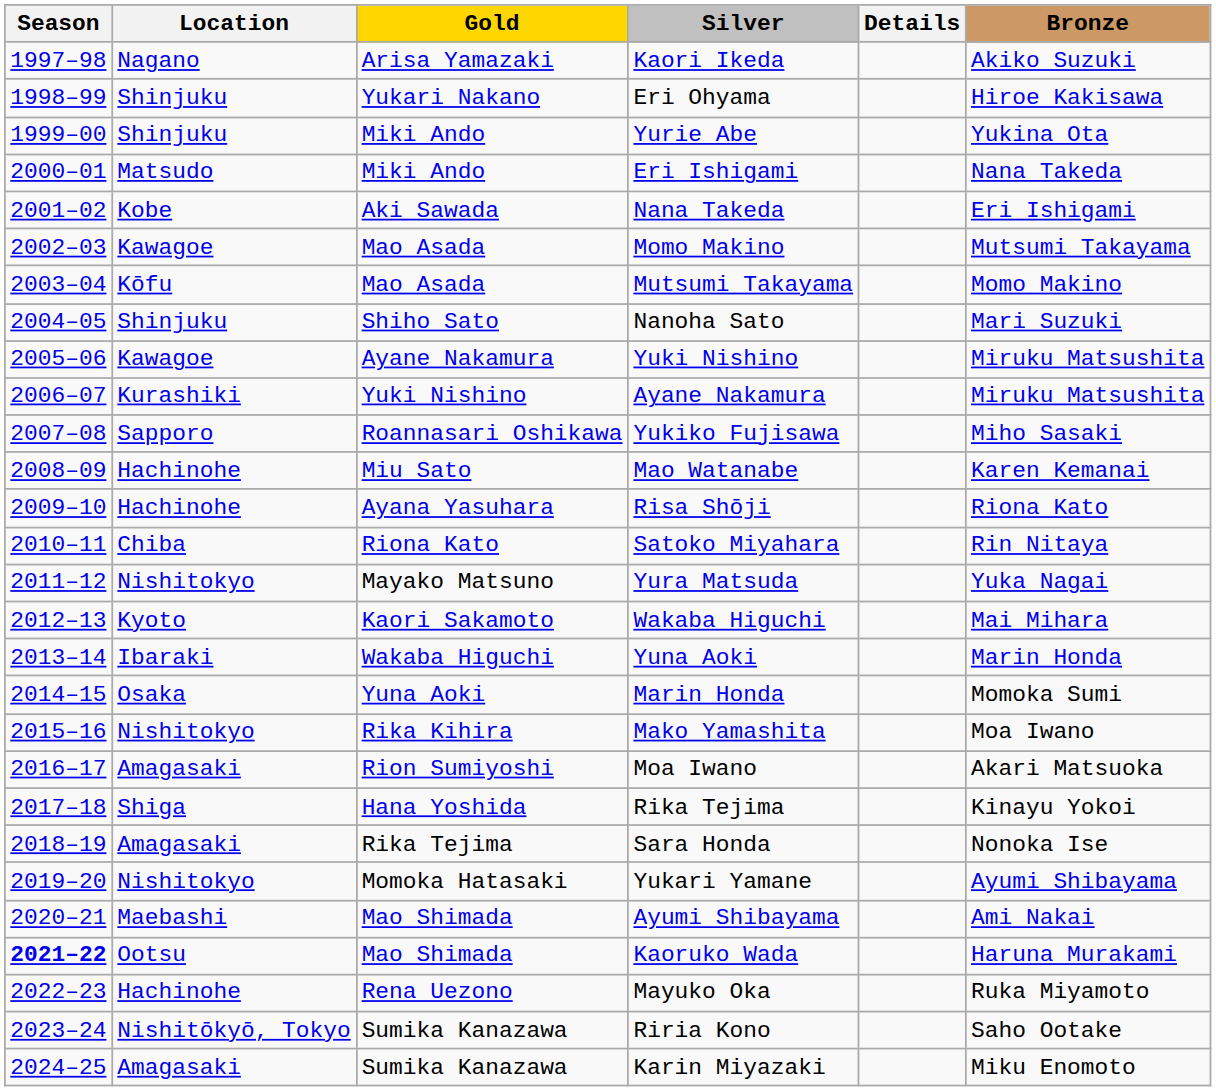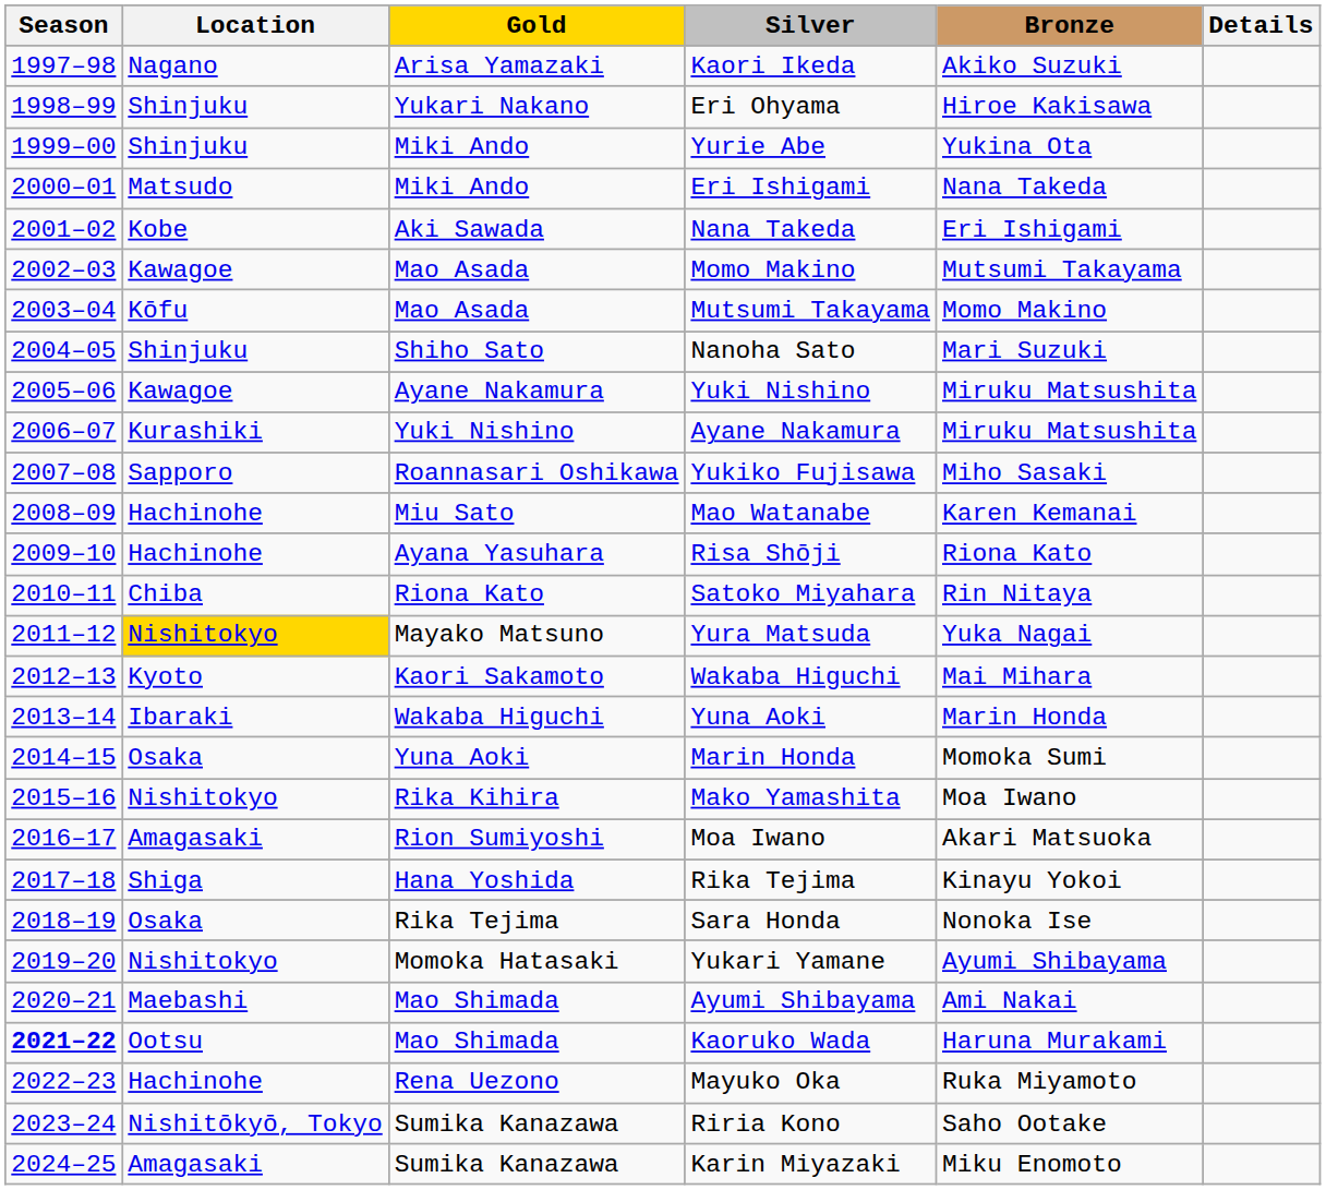columns swapped: Bronze <-> Details
Yura Matsuda | Location: no background -> gold background
Sara Honda | Location: Amagasaki -> Osaka
